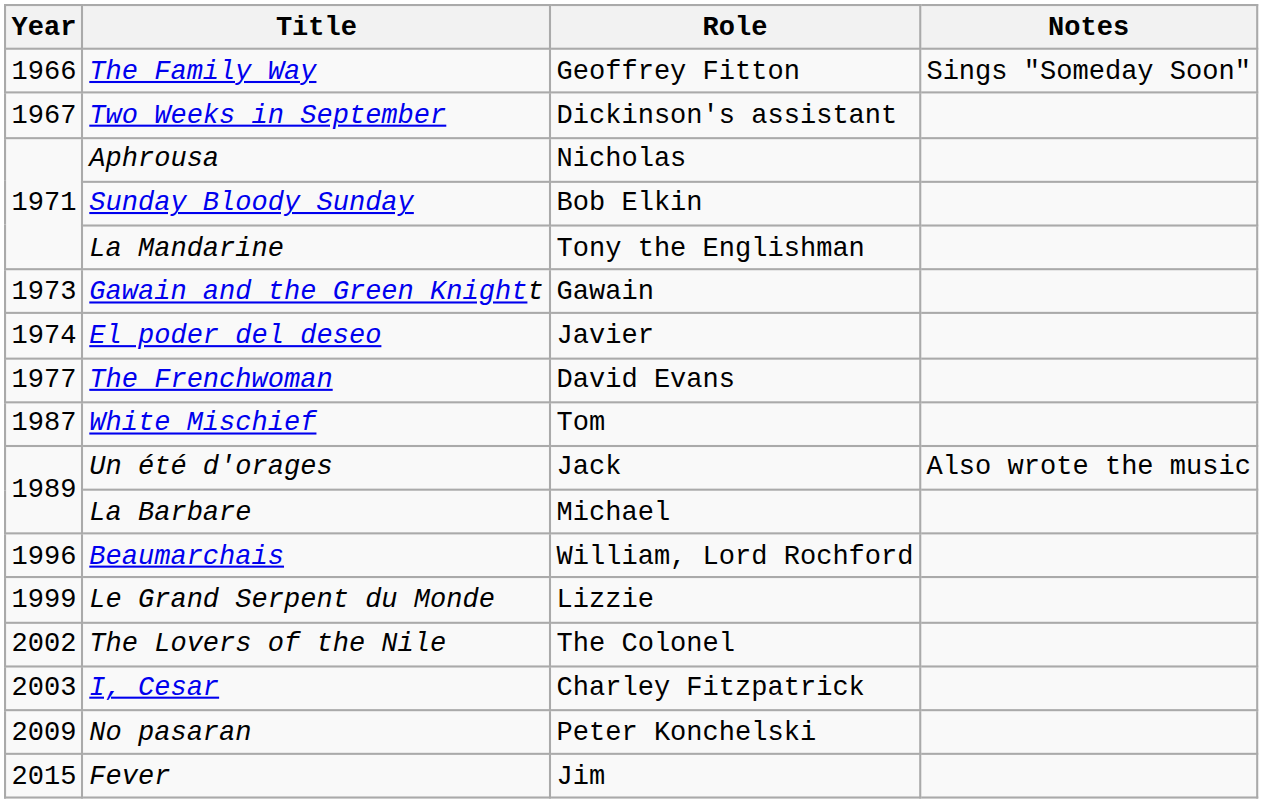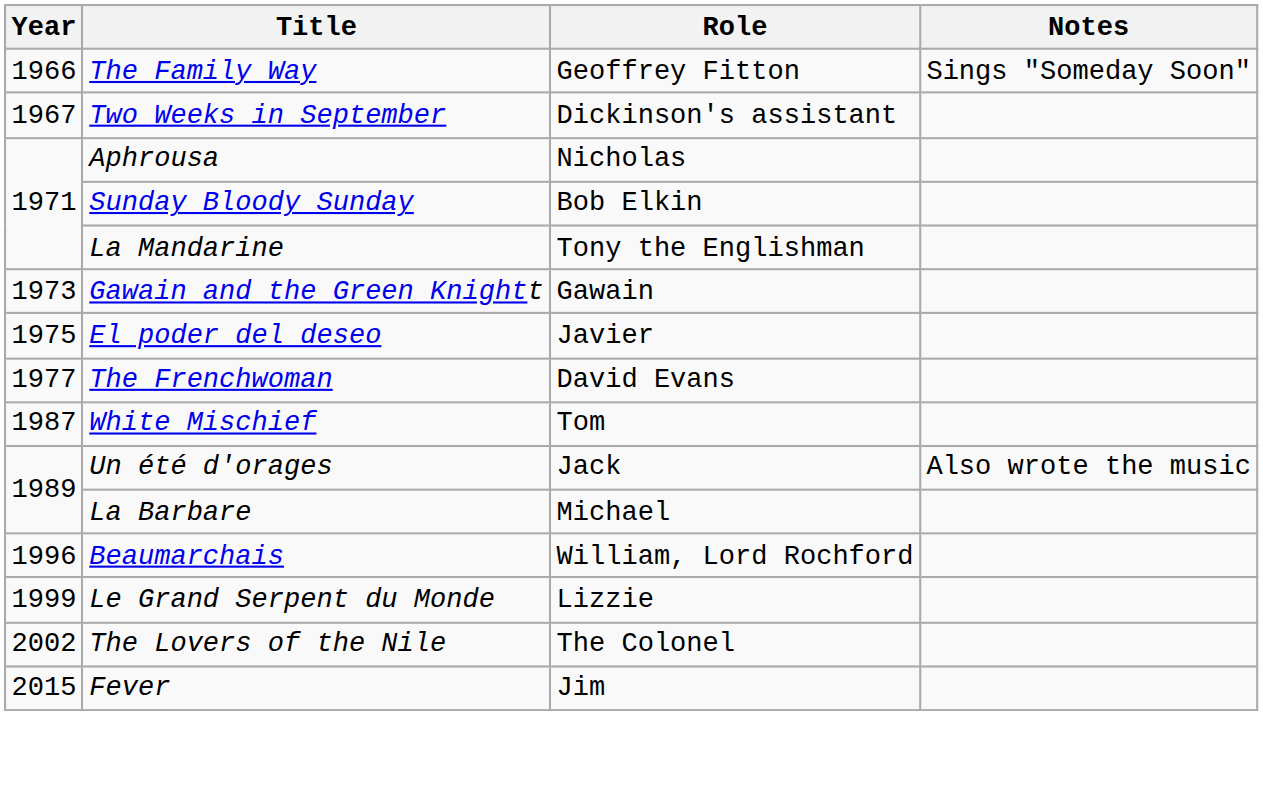El poder del deseo | Year: 1974 -> 1975
- row: 2003 | I, Cesar | Charley Fitzpatrick
- row: 2009 | No pasaran | Peter Konchelski
